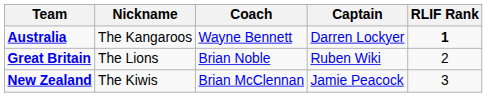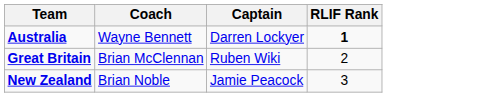- column: Nickname | The Kangaroos | The Lions | The Kiwis
Great Britain | Coach: Brian Noble -> Brian McClennan
New Zealand | Coach: Brian McClennan -> Brian Noble
